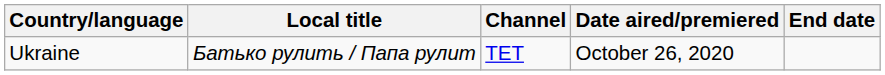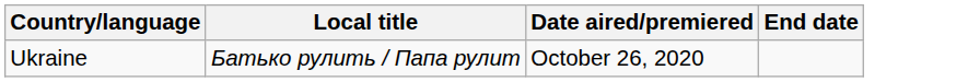- column: Channel | TET
